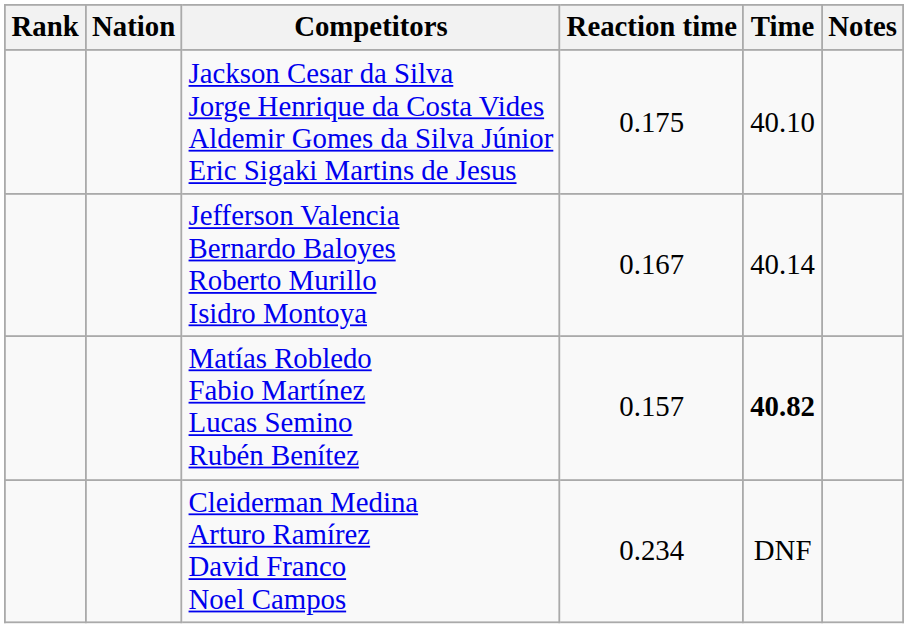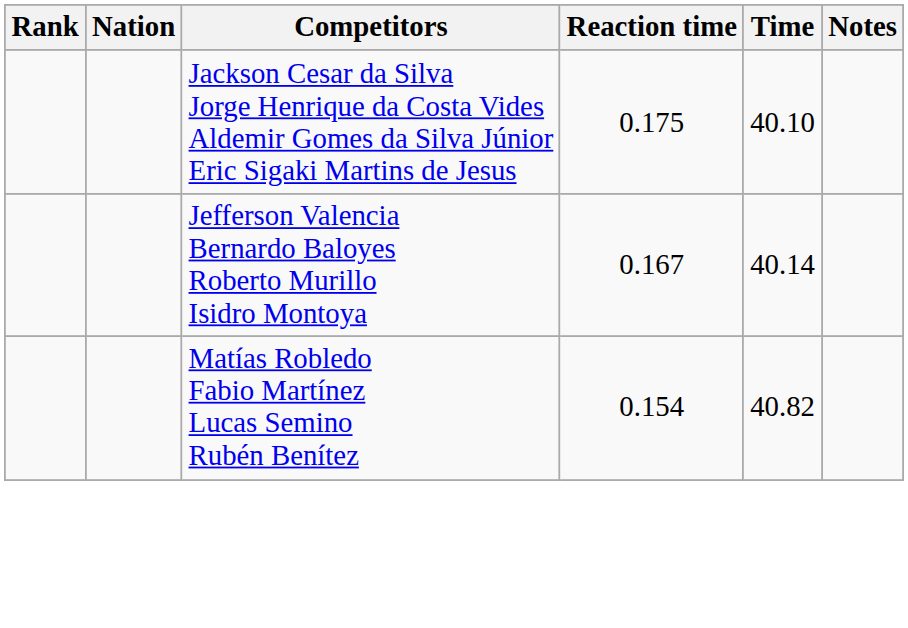Matías Robledo Fabio Martínez Lucas Semino Rubén Benítez | Reaction time: 0.157 -> 0.154
Matías Robledo Fabio Martínez Lucas Semino Rubén Benítez | Time: bold -> normal
- row: Cleiderman Medina Arturo Ramírez David Franco Noel Campos | 0.234 | DNF
